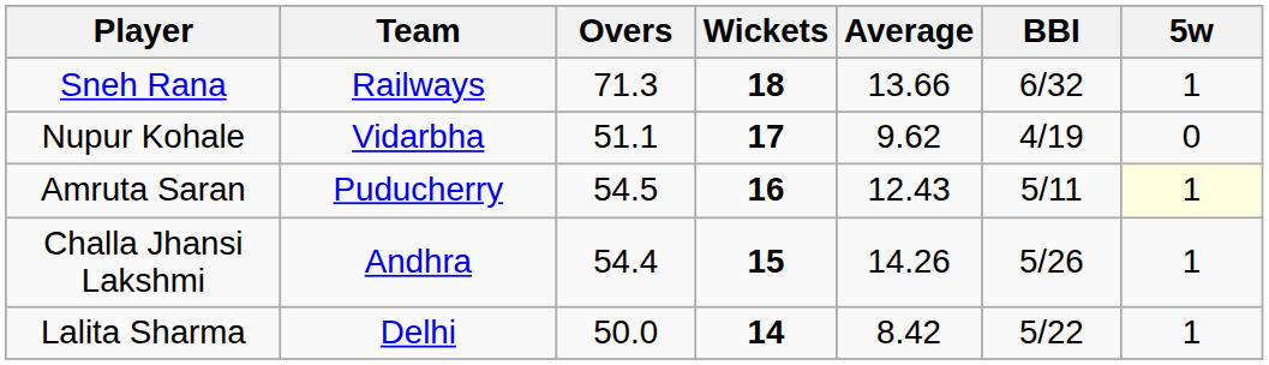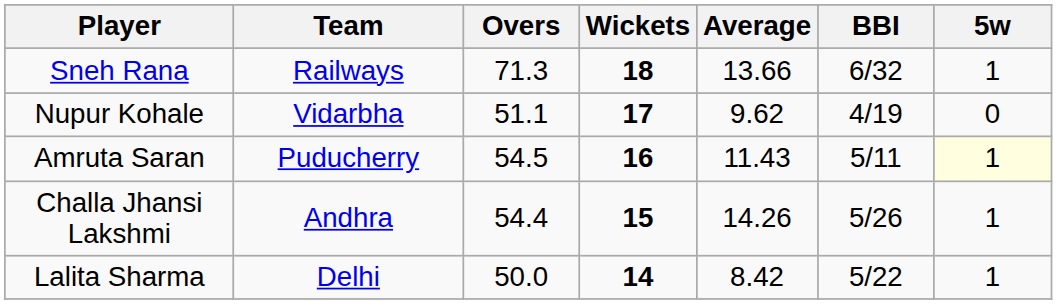Amruta Saran | Average: 12.43 -> 11.43
